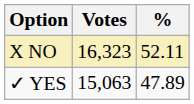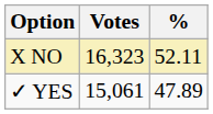✓ YES | Votes: 15,063 -> 15,061
